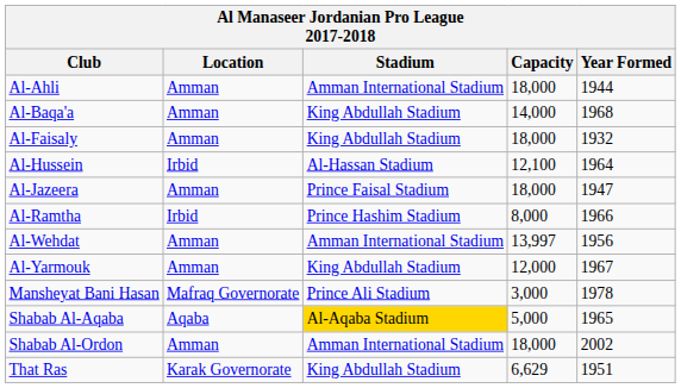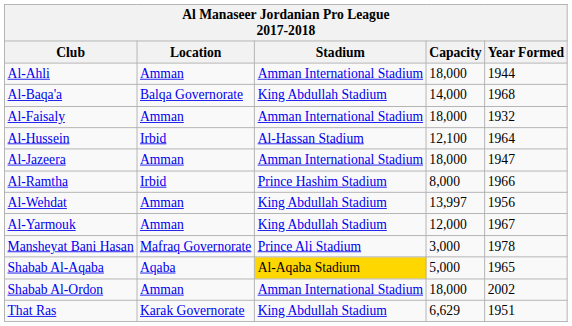Al-Baqa'a | Location: Amman -> Balqa Governorate
Al-Faisaly | Stadium: King Abdullah Stadium -> Amman International Stadium
Al-Jazeera | Stadium: Prince Faisal Stadium -> Amman International Stadium
Al-Wehdat | Stadium: Amman International Stadium -> King Abdullah Stadium
